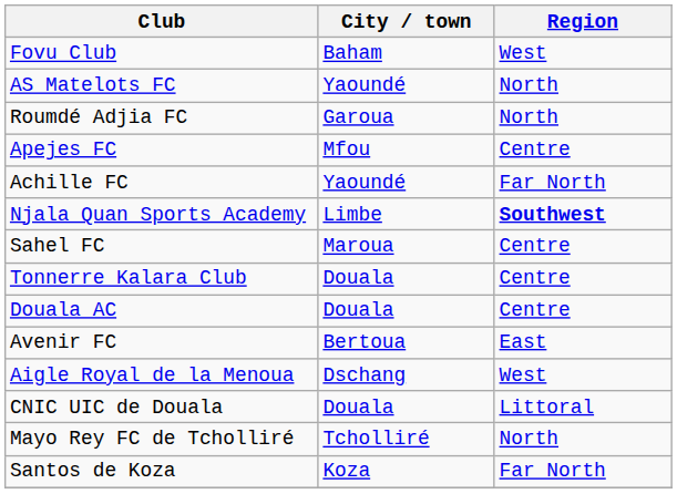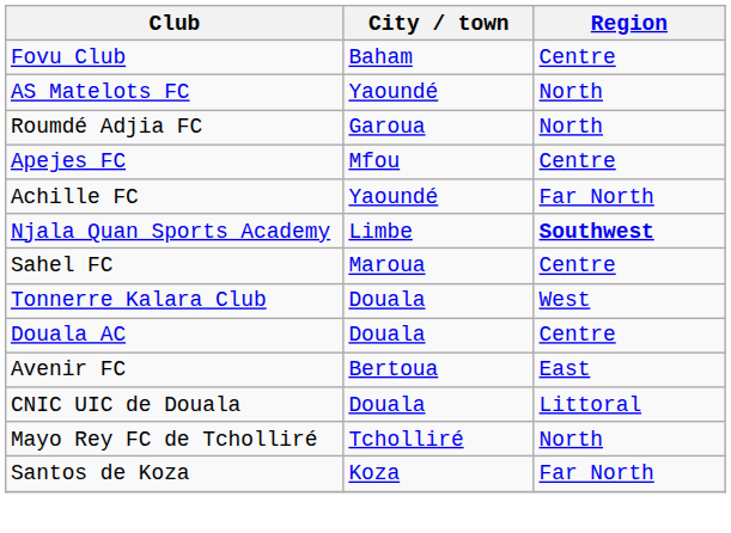Fovu Club | Region: West -> Centre
Tonnerre Kalara Club | Region: Centre -> West
- row: Aigle Royal de la Menoua | Dschang | West
